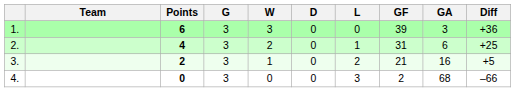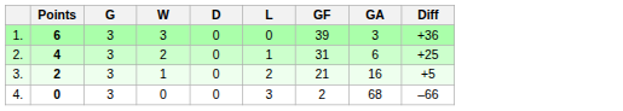- column: Team
